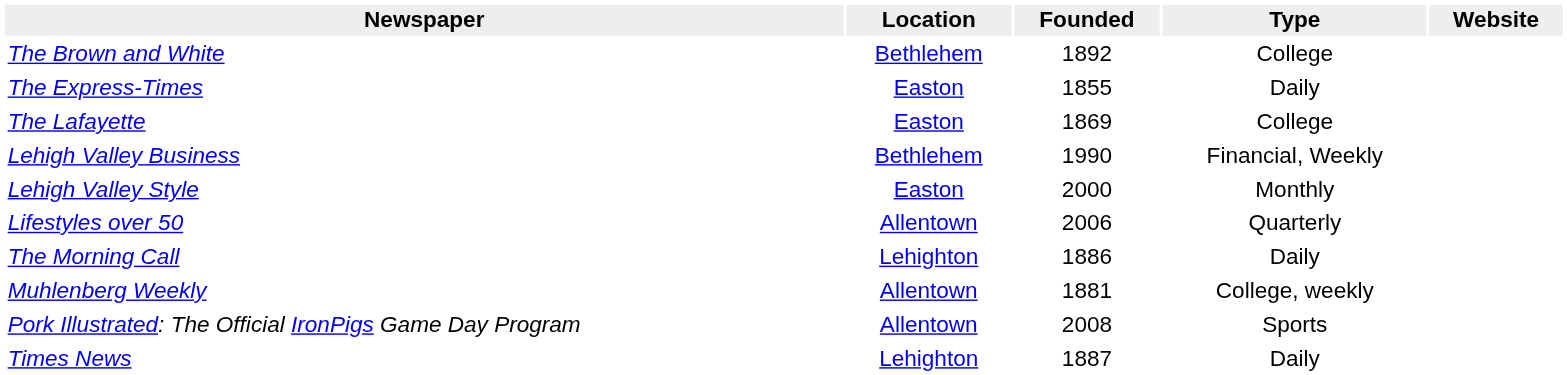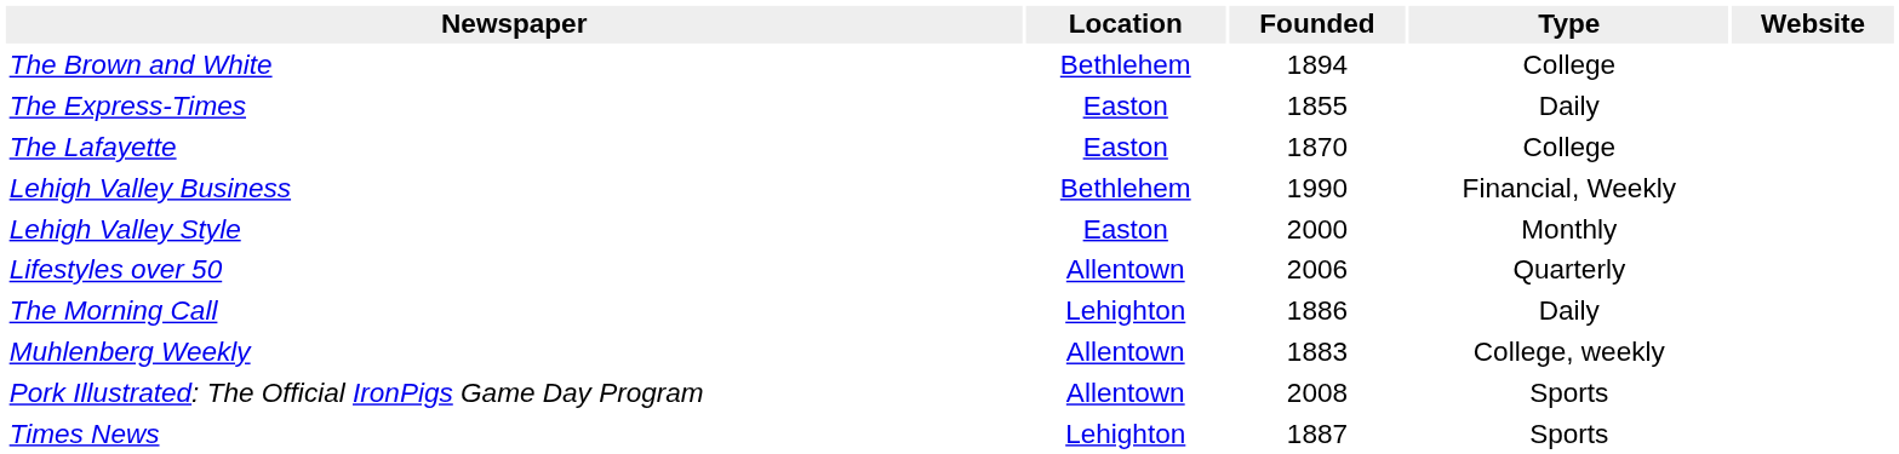The Brown and White | Founded: 1892 -> 1894
The Lafayette | Founded: 1869 -> 1870
Muhlenberg Weekly | Founded: 1881 -> 1883
Times News | Type: Daily -> Sports
